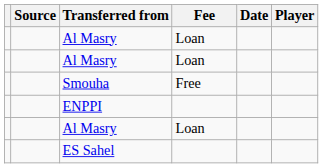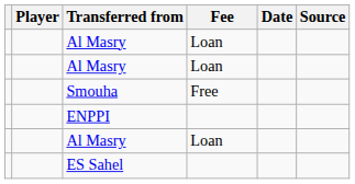columns swapped: Player <-> Source
